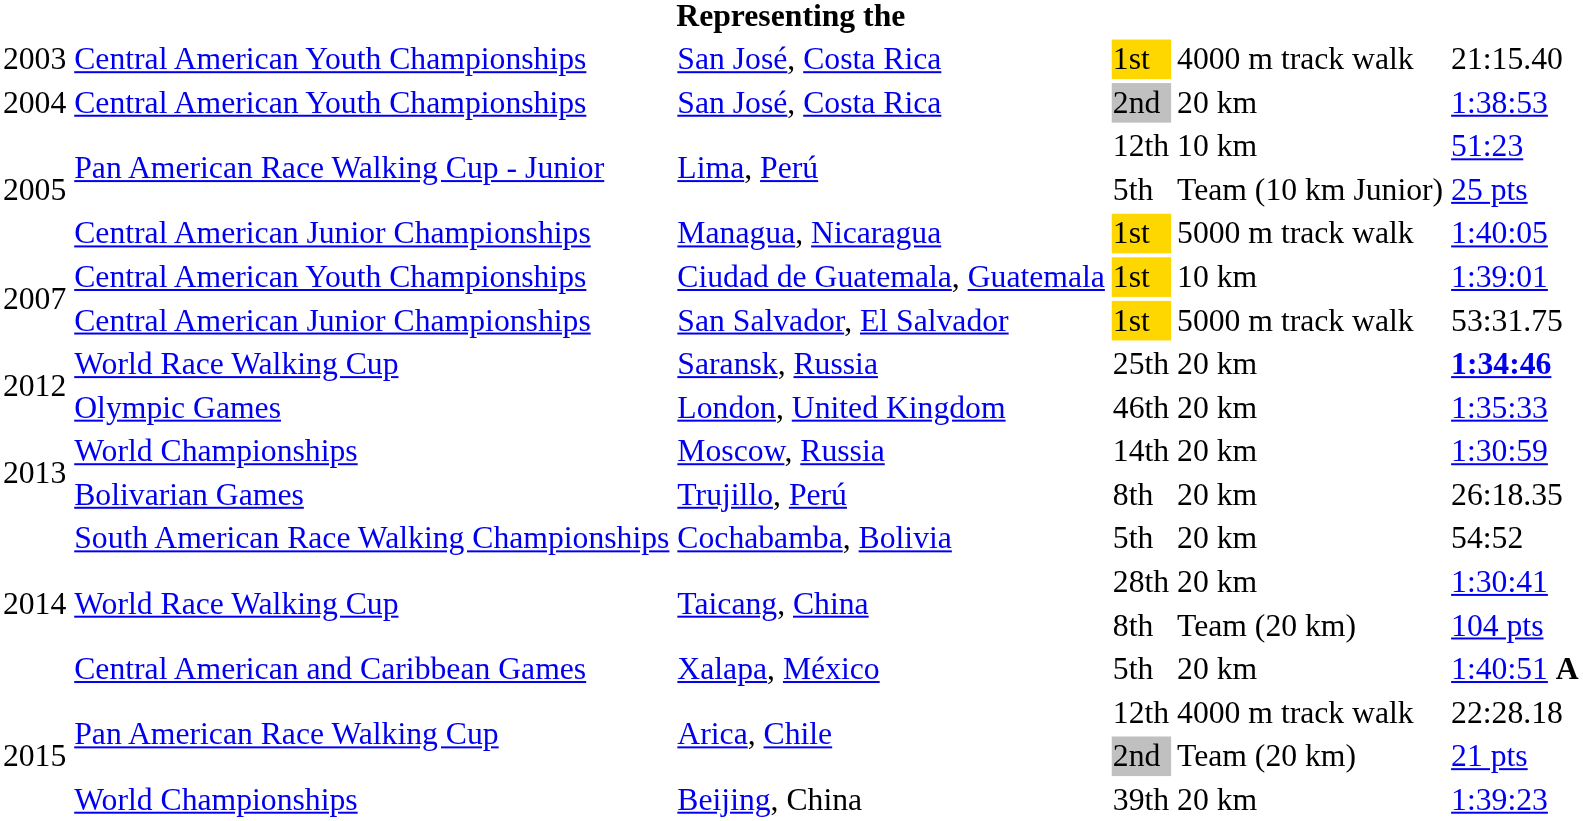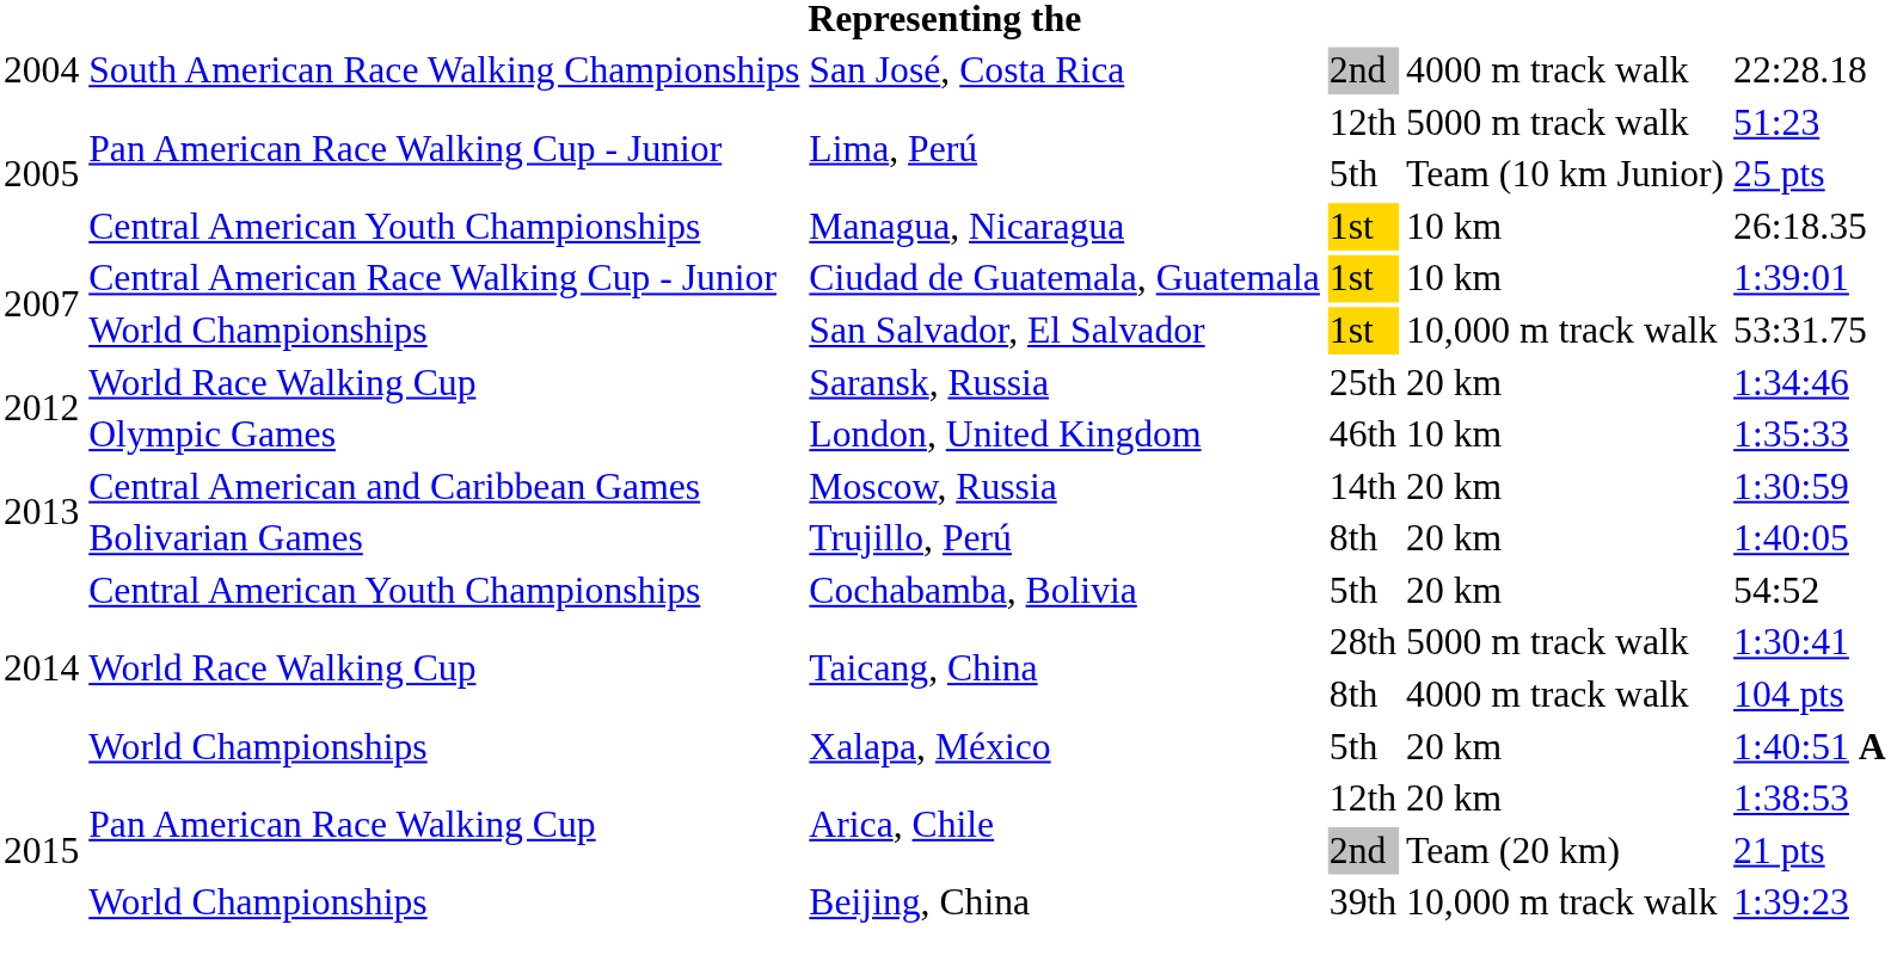- row: 2003 | Central American Youth Championships | San José, Costa Rica | 1st | 4000 m track walk | 21:15.40
San José, Costa Rica / 2nd | column 2: Central American Youth Championships -> South American Race Walking Championships
San José, Costa Rica / 2nd | column 5: 20 km -> 4000 m track walk
San José, Costa Rica / 2nd | column 6: 1:38:53 -> 22:28.18
Lima, Perú / 12th | column 5: 10 km -> 5000 m track walk
Managua, Nicaragua | column 2: Central American Junior Championships -> Central American Youth Championships
Managua, Nicaragua | column 5: 5000 m track walk -> 10 km
Managua, Nicaragua | column 6: 1:40:05 -> 26:18.35
Ciudad de Guatemala, Guatemala | column 2: Central American Youth Championships -> Central American Race Walking Cup - Junior
San Salvador, El Salvador | column 2: Central American Junior Championships -> World Championships
San Salvador, El Salvador | column 5: 5000 m track walk -> 10,000 m track walk
Saransk, Russia | column 6: bold -> normal
London, United Kingdom | column 5: 20 km -> 10 km
Moscow, Russia | column 2: World Championships -> Central American and Caribbean Games
Trujillo, Perú | column 6: 26:18.35 -> 1:40:05
Cochabamba, Bolivia | column 2: South American Race Walking Championships -> Central American Youth Championships
Taicang, China / 28th | column 5: 20 km -> 5000 m track walk
Taicang, China / 8th | column 5: Team (20 km) -> 4000 m track walk
Xalapa, México | column 2: Central American and Caribbean Games -> World Championships
Arica, Chile / 12th | column 5: 4000 m track walk -> 20 km
Arica, Chile / 12th | column 6: 22:28.18 -> 1:38:53
Beijing, China | column 5: 20 km -> 10,000 m track walk
